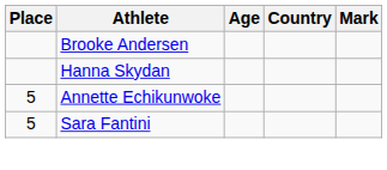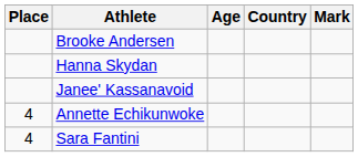+ row: Janee' Kassanavoid
Annette Echikunwoke | Place: 5 -> 4
Sara Fantini | Place: 5 -> 4
